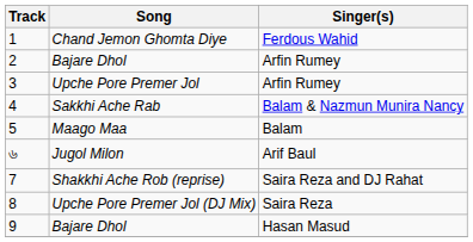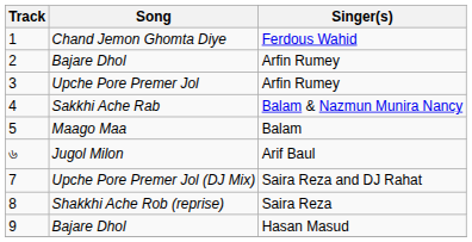7 | Song: Shakkhi Ache Rob (reprise) -> Upche Pore Premer Jol (DJ Mix)
8 | Song: Upche Pore Premer Jol (DJ Mix) -> Shakkhi Ache Rob (reprise)
